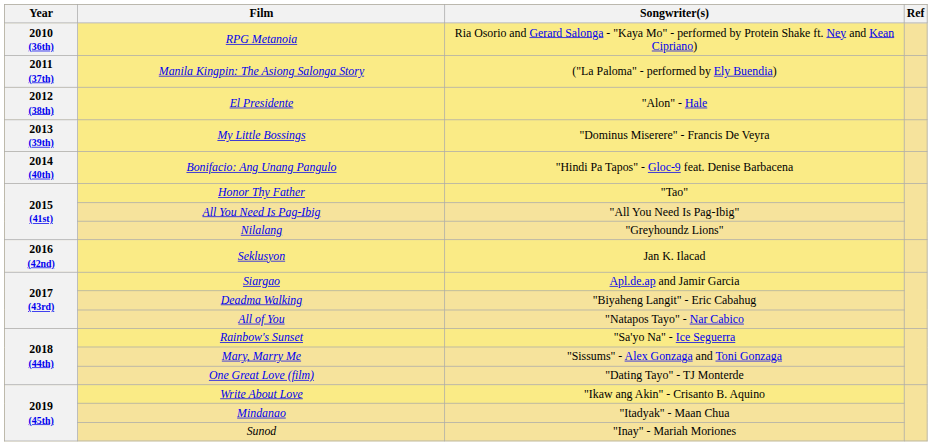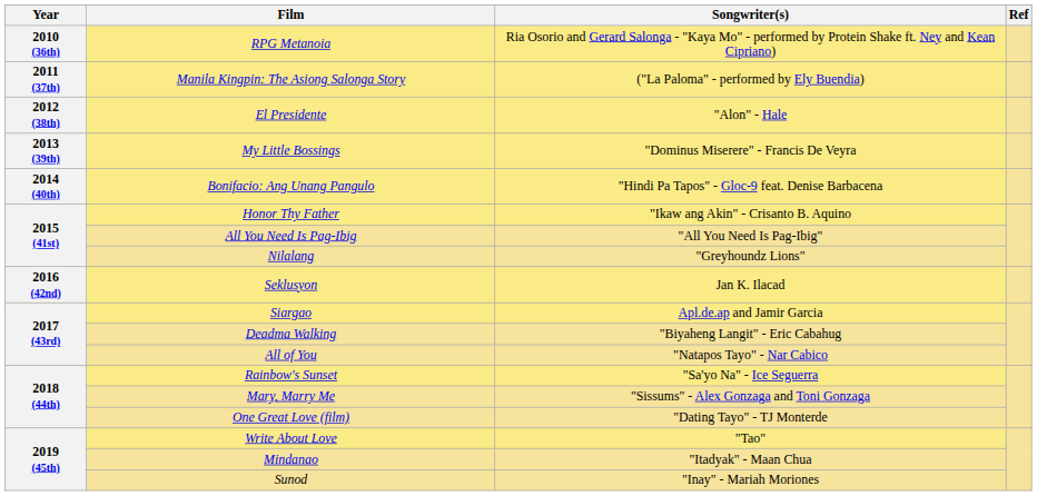Honor Thy Father | Songwriter(s): "Tao" -> "Ikaw ang Akin" - Crisanto B. Aquino
Write About Love | Songwriter(s): "Ikaw ang Akin" - Crisanto B. Aquino -> "Tao"
